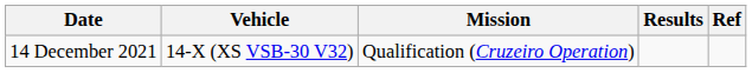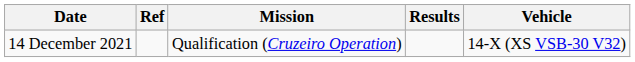columns swapped: Vehicle <-> Ref
